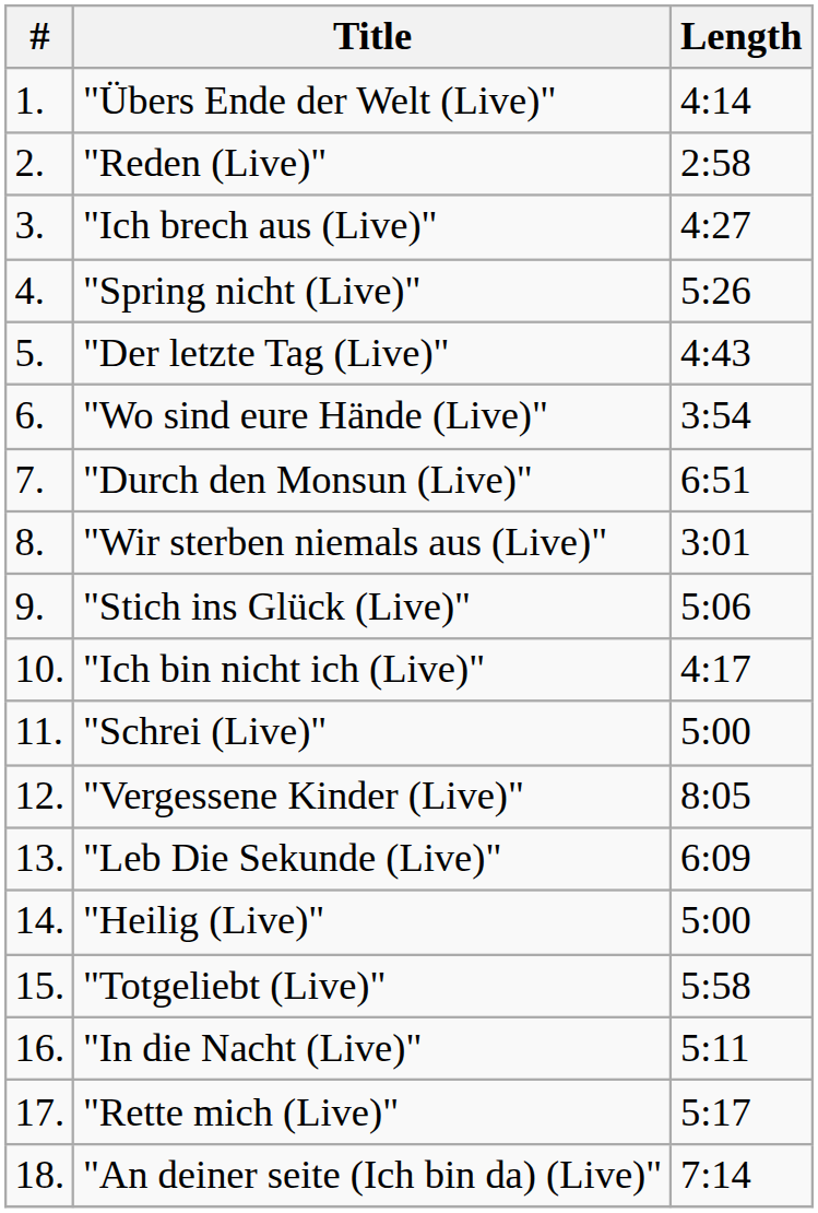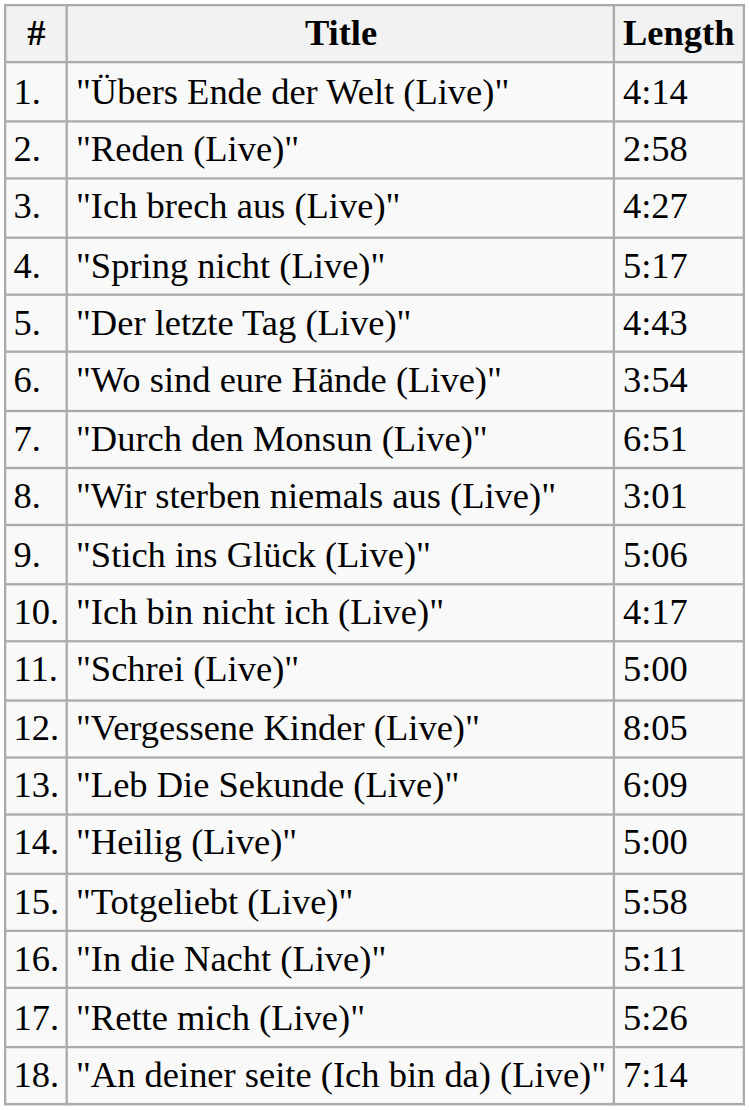"Spring nicht (Live)" | Length: 5:26 -> 5:17
"Rette mich (Live)" | Length: 5:17 -> 5:26
